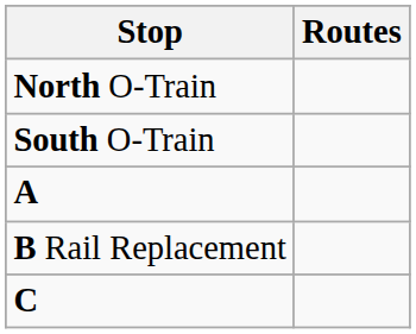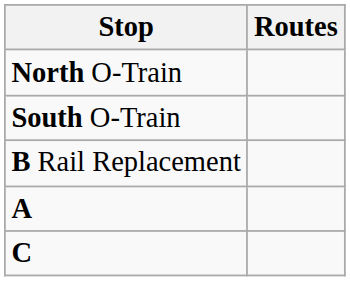rows swapped: A <-> B Rail Replacement
